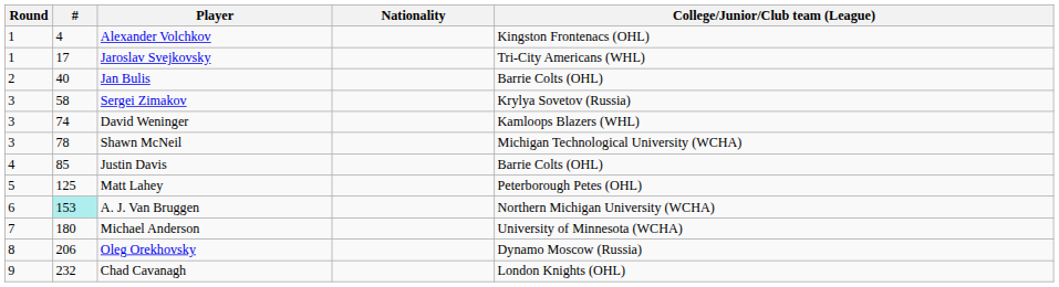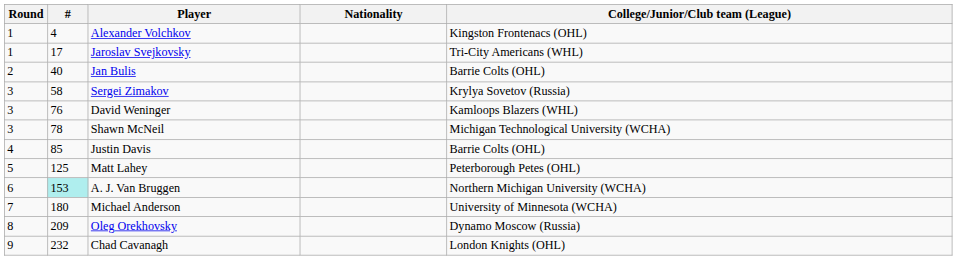David Weninger | #: 74 -> 76
Oleg Orekhovsky | #: 206 -> 209
